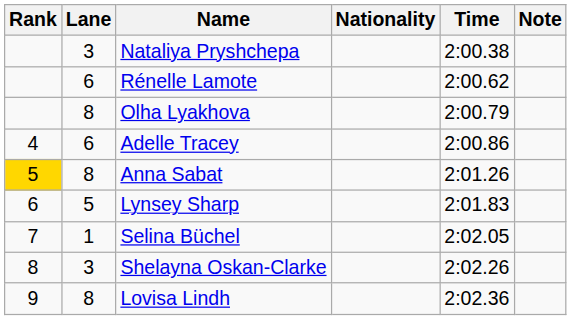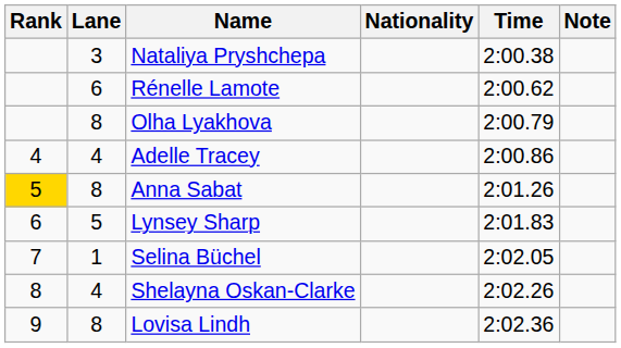Adelle Tracey | Lane: 6 -> 4
Shelayna Oskan-Clarke | Lane: 3 -> 4
